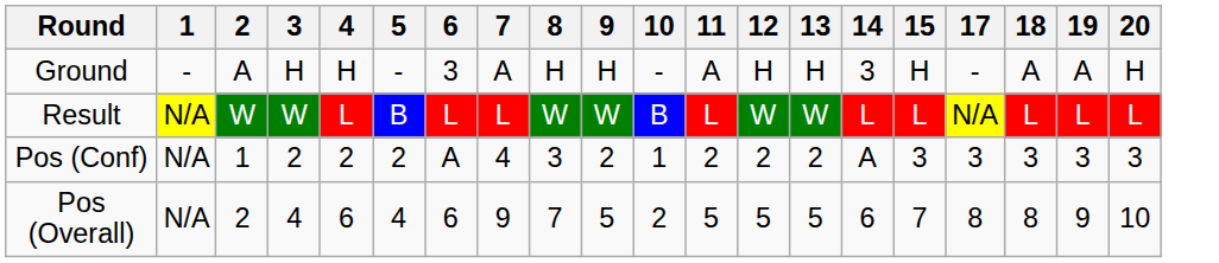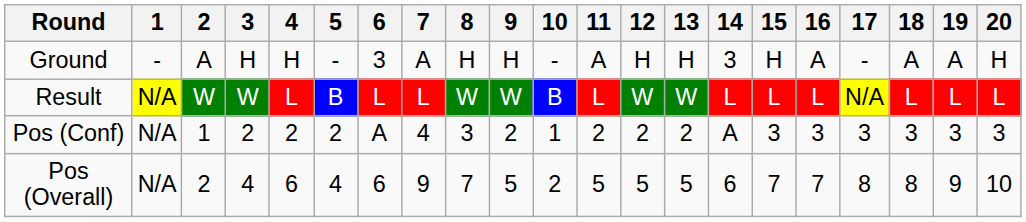+ column: 16 | A | L | 3 | 7
